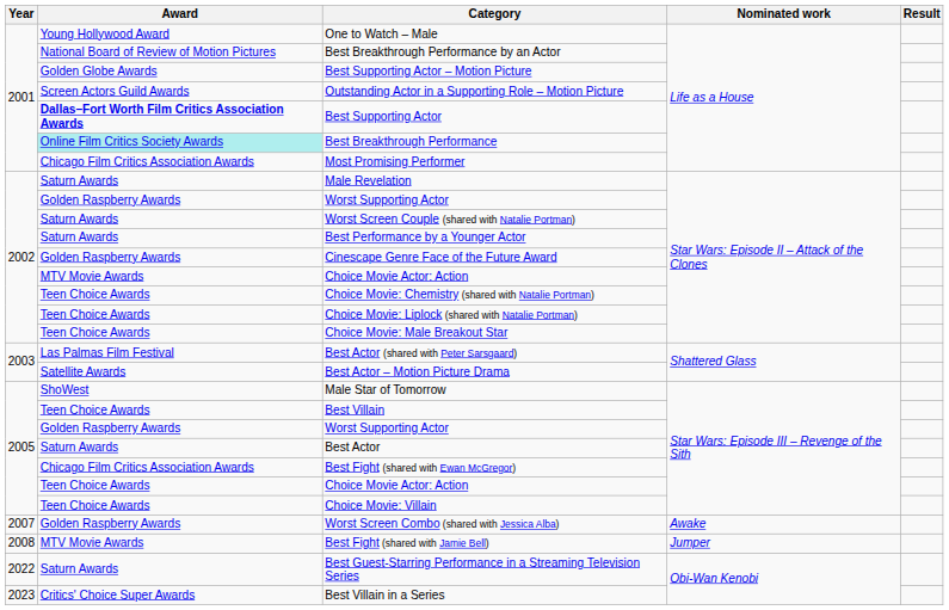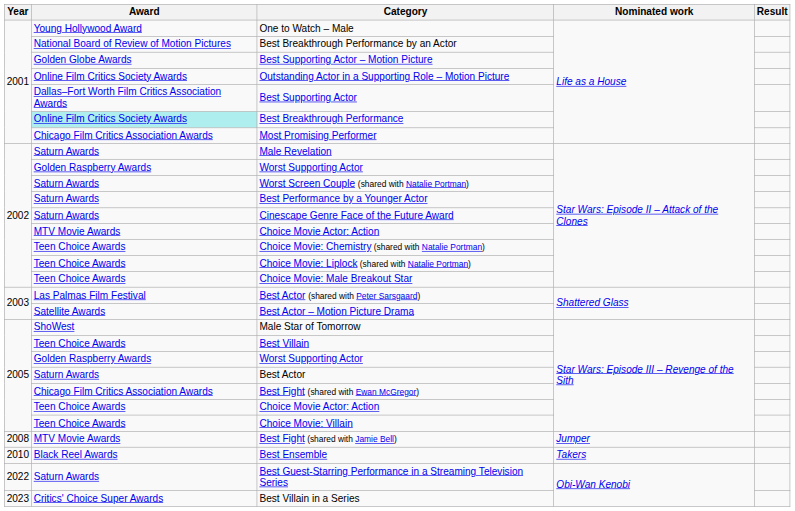Outstanding Actor in a Supporting Role – Motion Picture | Award: Screen Actors Guild Awards -> Online Film Critics Society Awards
Best Supporting Actor | Award: bold -> normal
Cinescape Genre Face of the Future Award | Award: Golden Raspberry Awards -> Saturn Awards
- row: 2007 | Golden Raspberry Awards | Worst Screen Combo (shared with Jessica Alba) | Awake
+ row: 2010 | Black Reel Awards | Best Ensemble | Takers
